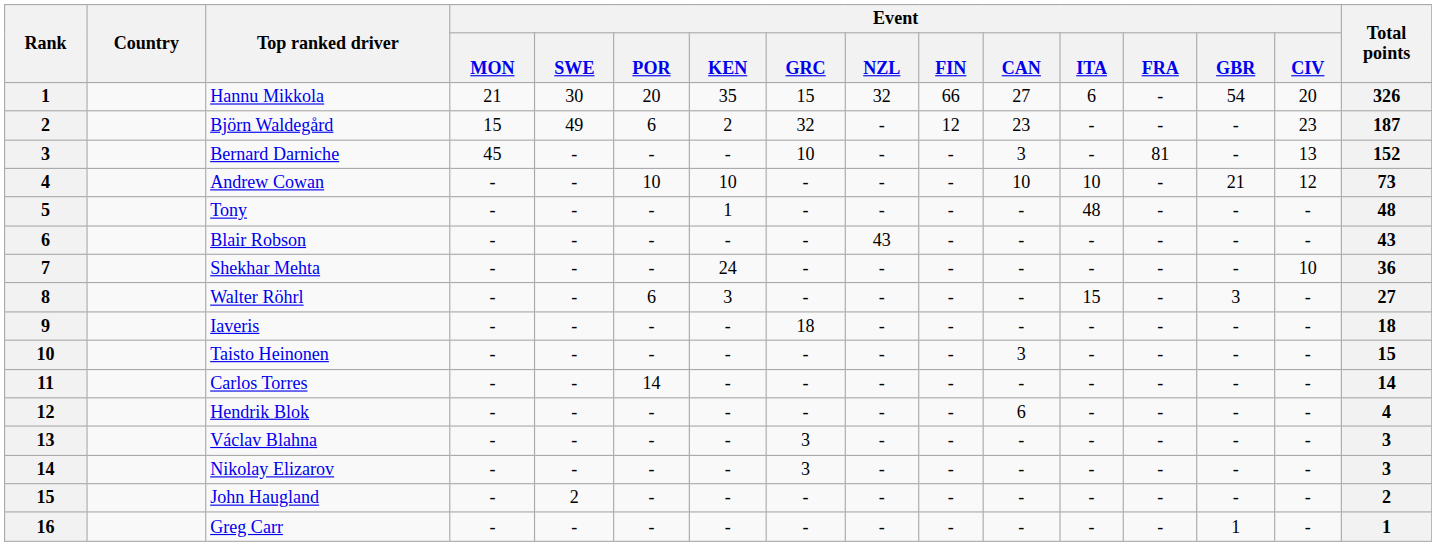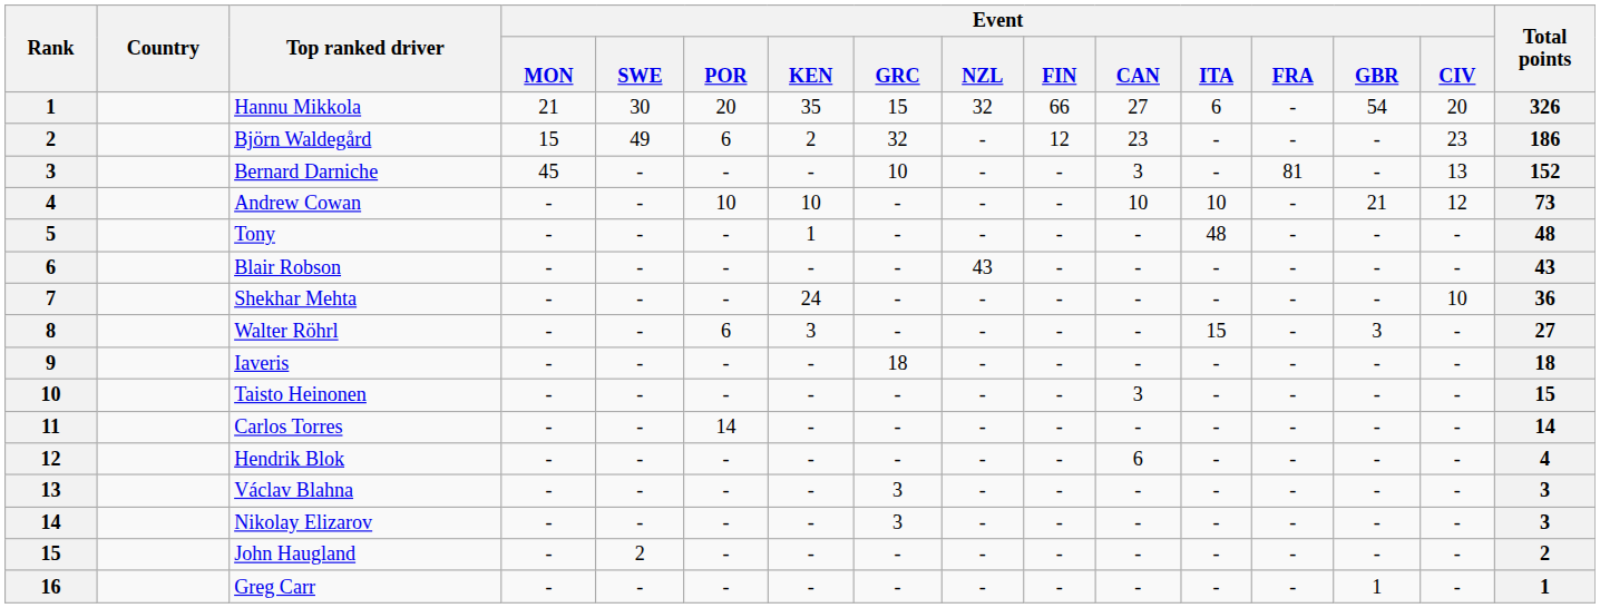Björn Waldegård | Total points: 187 -> 186
